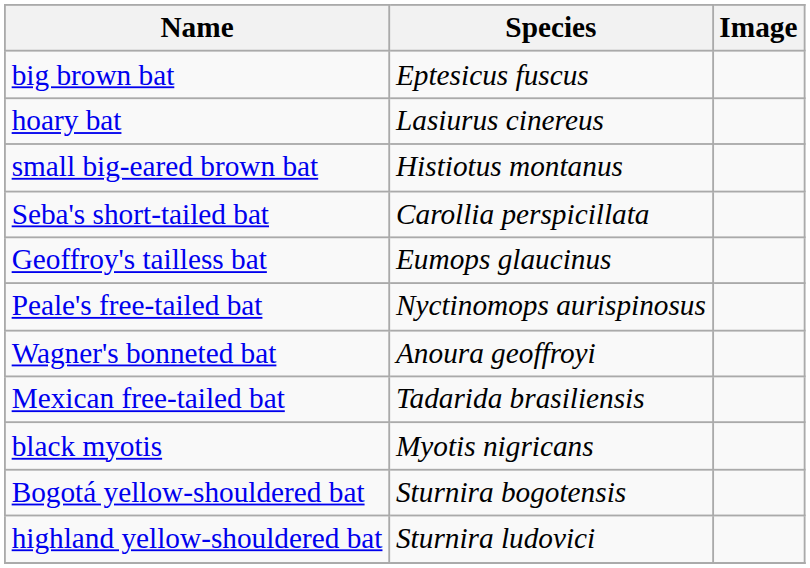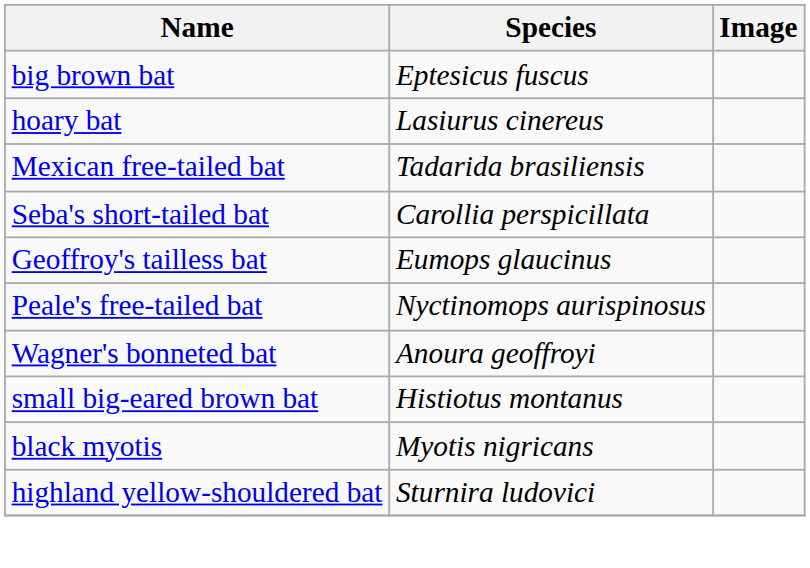rows swapped: Mexican free-tailed bat <-> small big-eared brown bat
- row: Bogotá yellow-shouldered bat | Sturnira bogotensis
